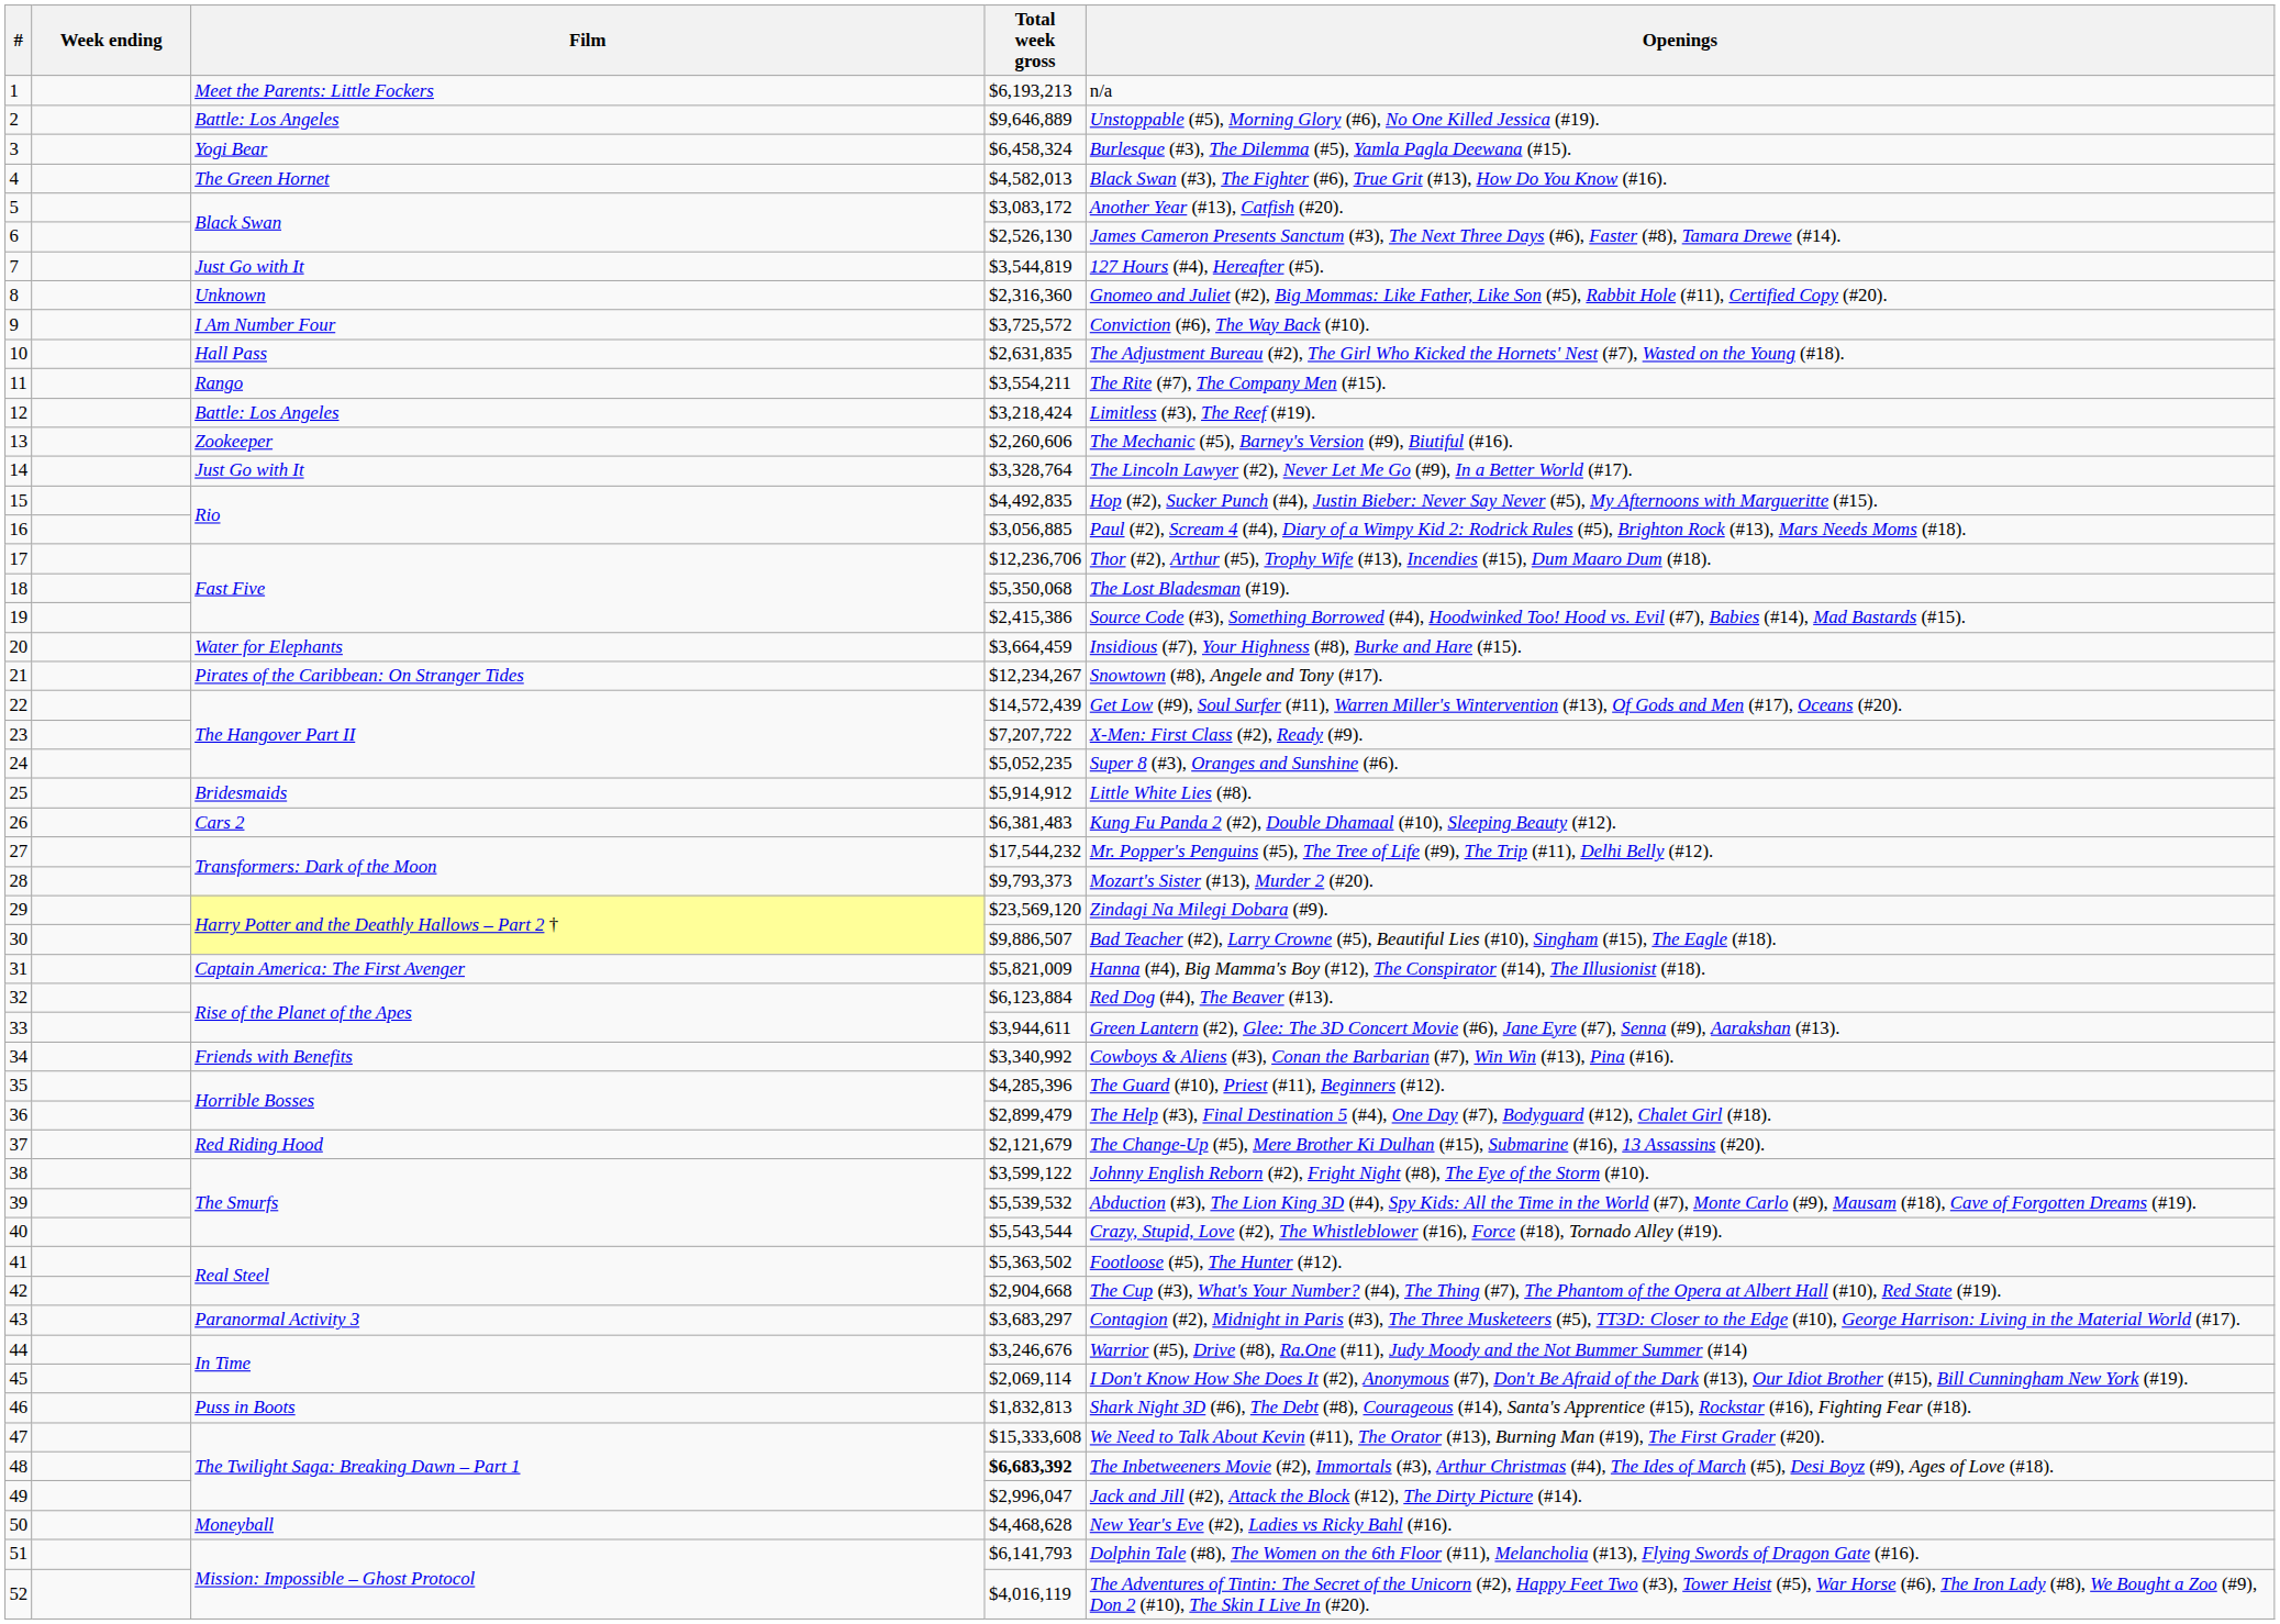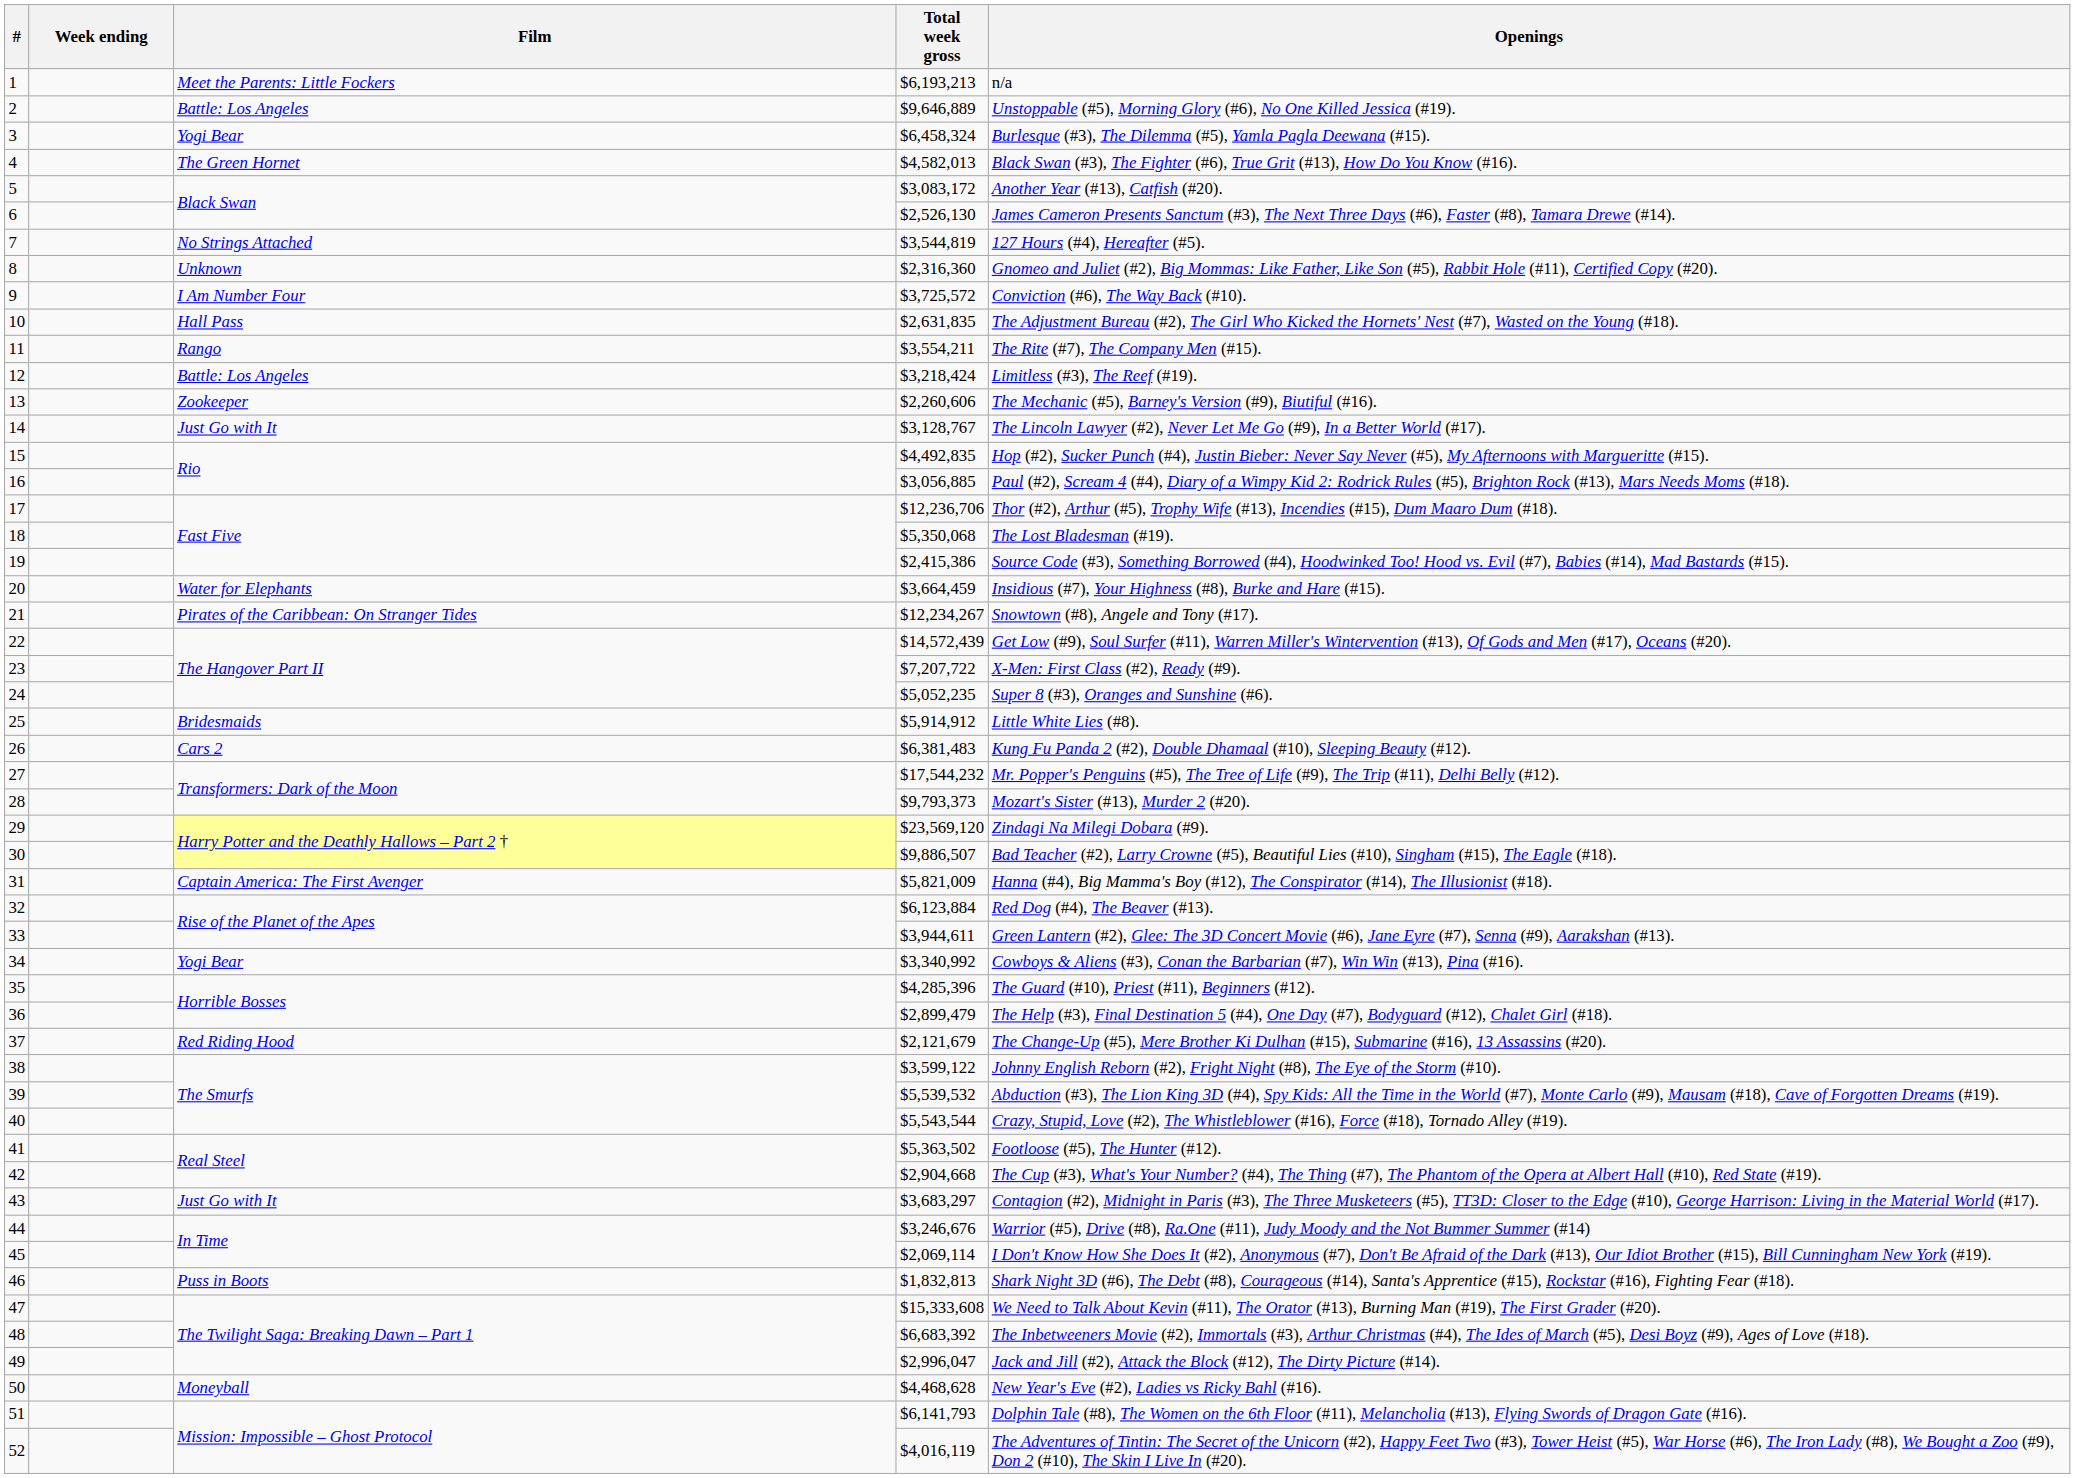7 | Film: Just Go with It -> No Strings Attached
14 | Total week gross: $3,328,764 -> $3,128,767
34 | Film: Friends with Benefits -> Yogi Bear
43 | Film: Paranormal Activity 3 -> Just Go with It
48 | Total week gross: bold -> normal
